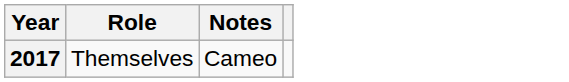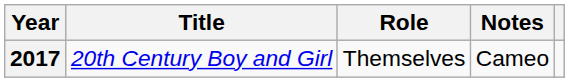+ column: Title | 20th Century Boy and Girl
